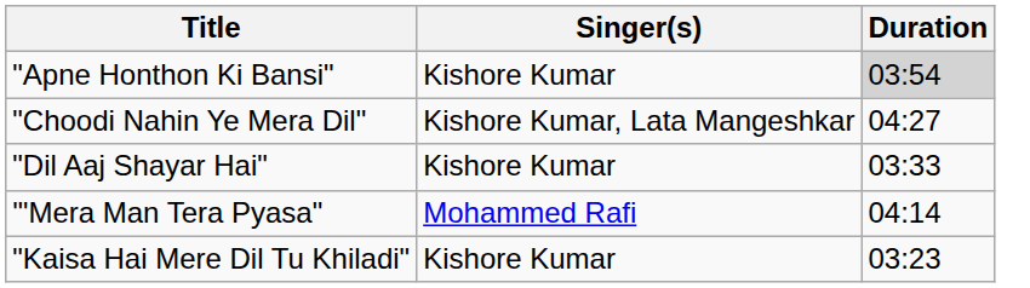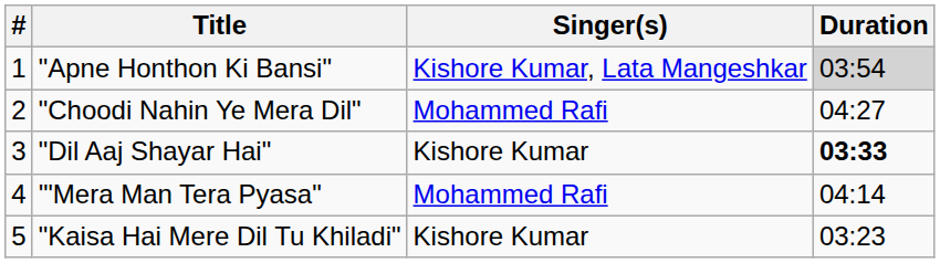+ column: # | 1 | 2 | 3 | 4 | 5
"Apne Honthon Ki Bansi" | Singer(s): Kishore Kumar -> Kishore Kumar, Lata Mangeshkar
"Choodi Nahin Ye Mera Dil" | Singer(s): Kishore Kumar, Lata Mangeshkar -> Mohammed Rafi
"Dil Aaj Shayar Hai" | Duration: normal -> bold
